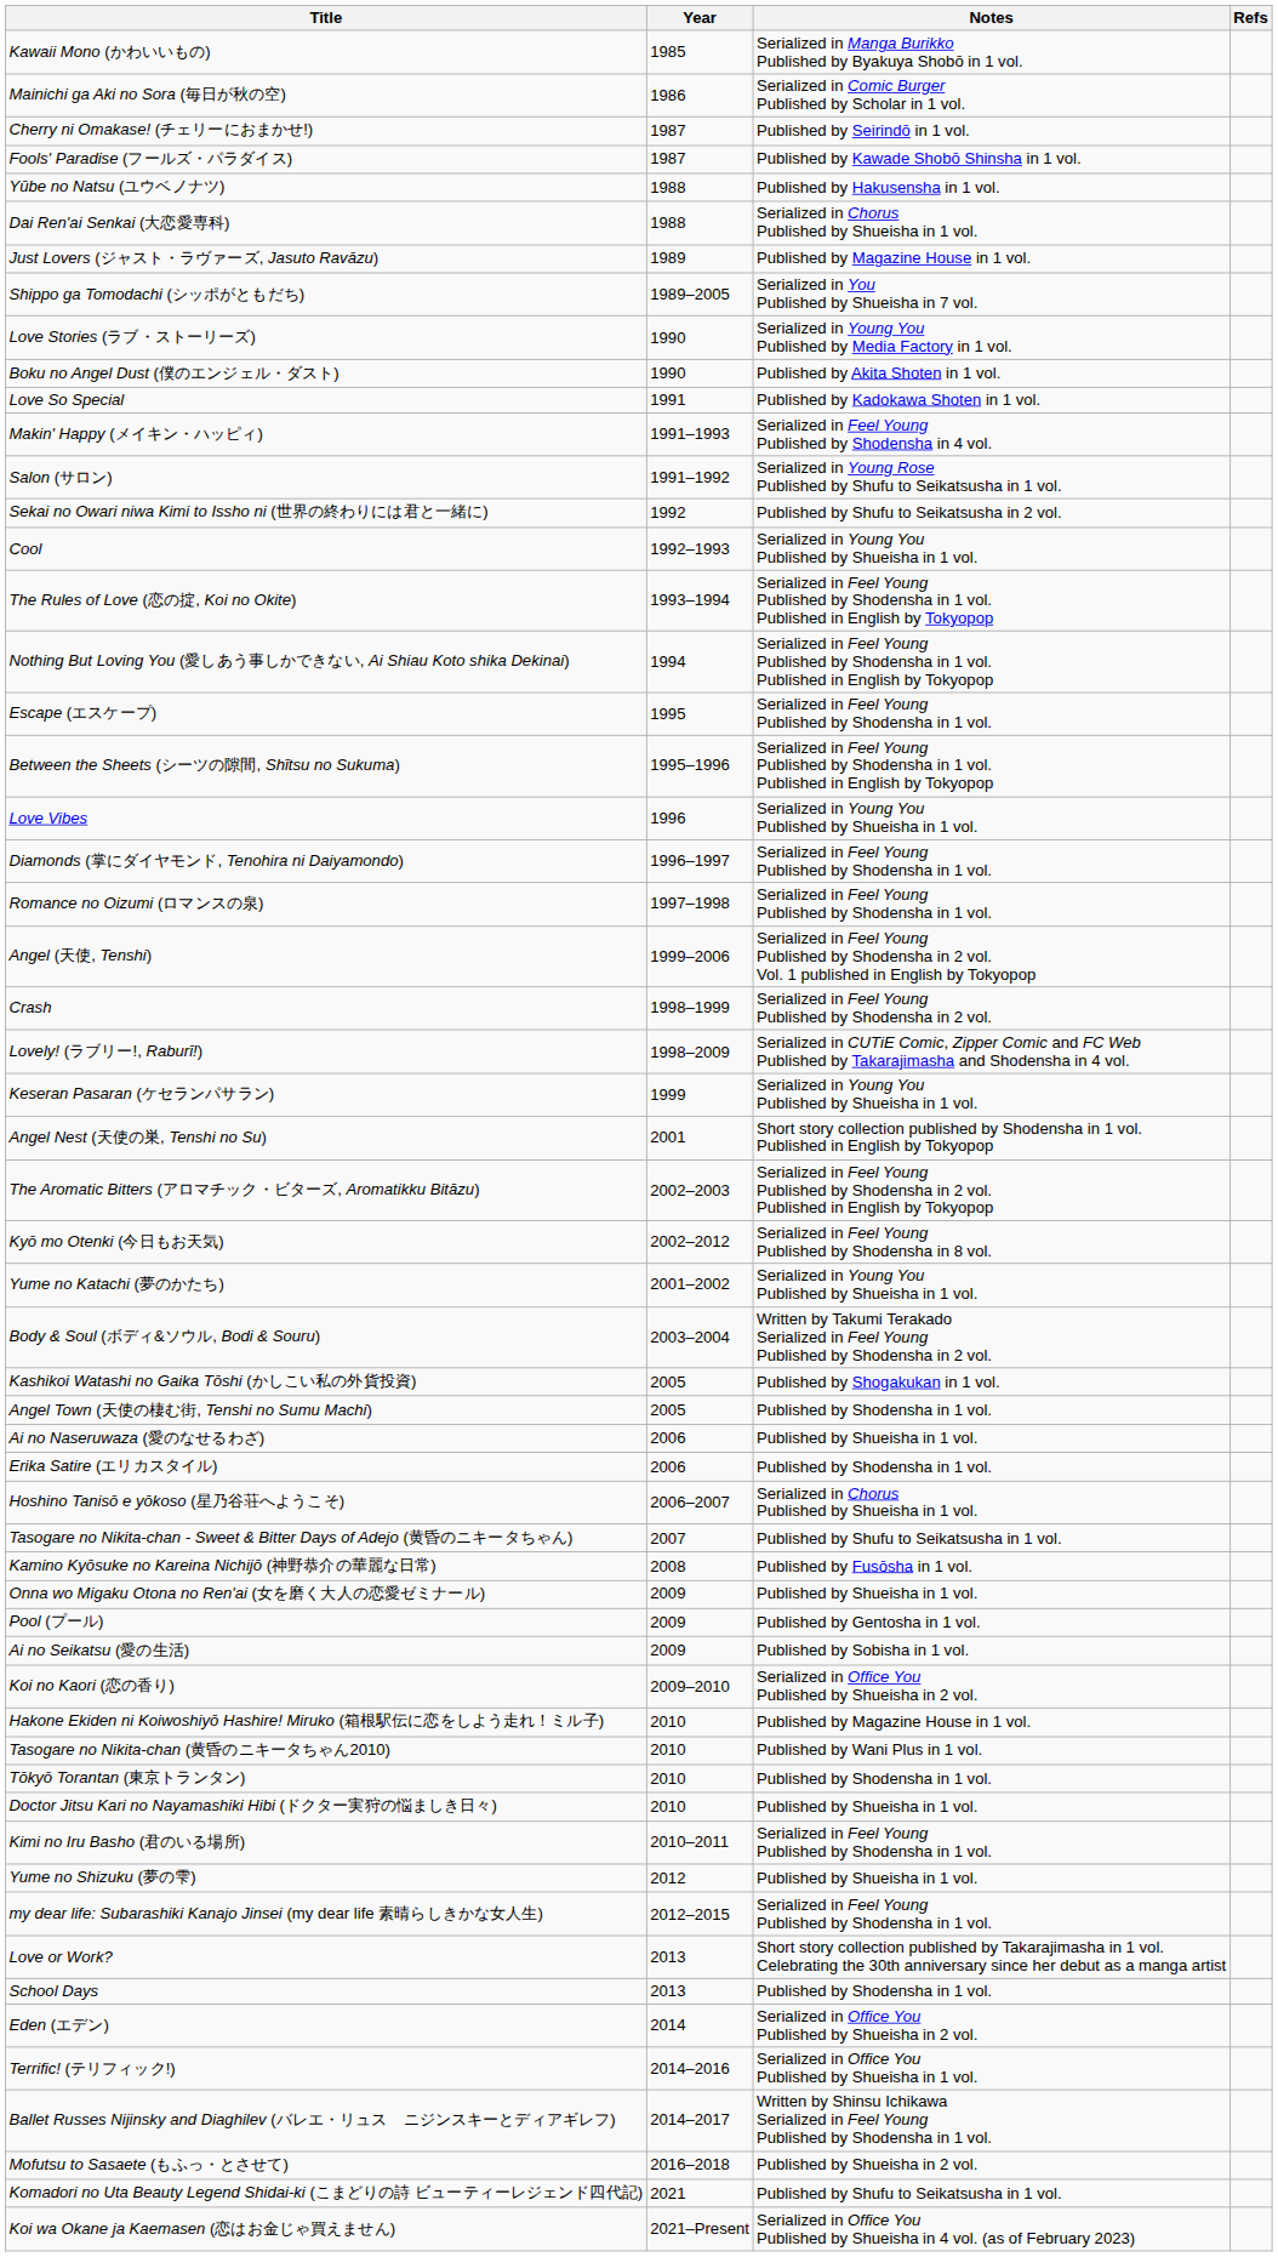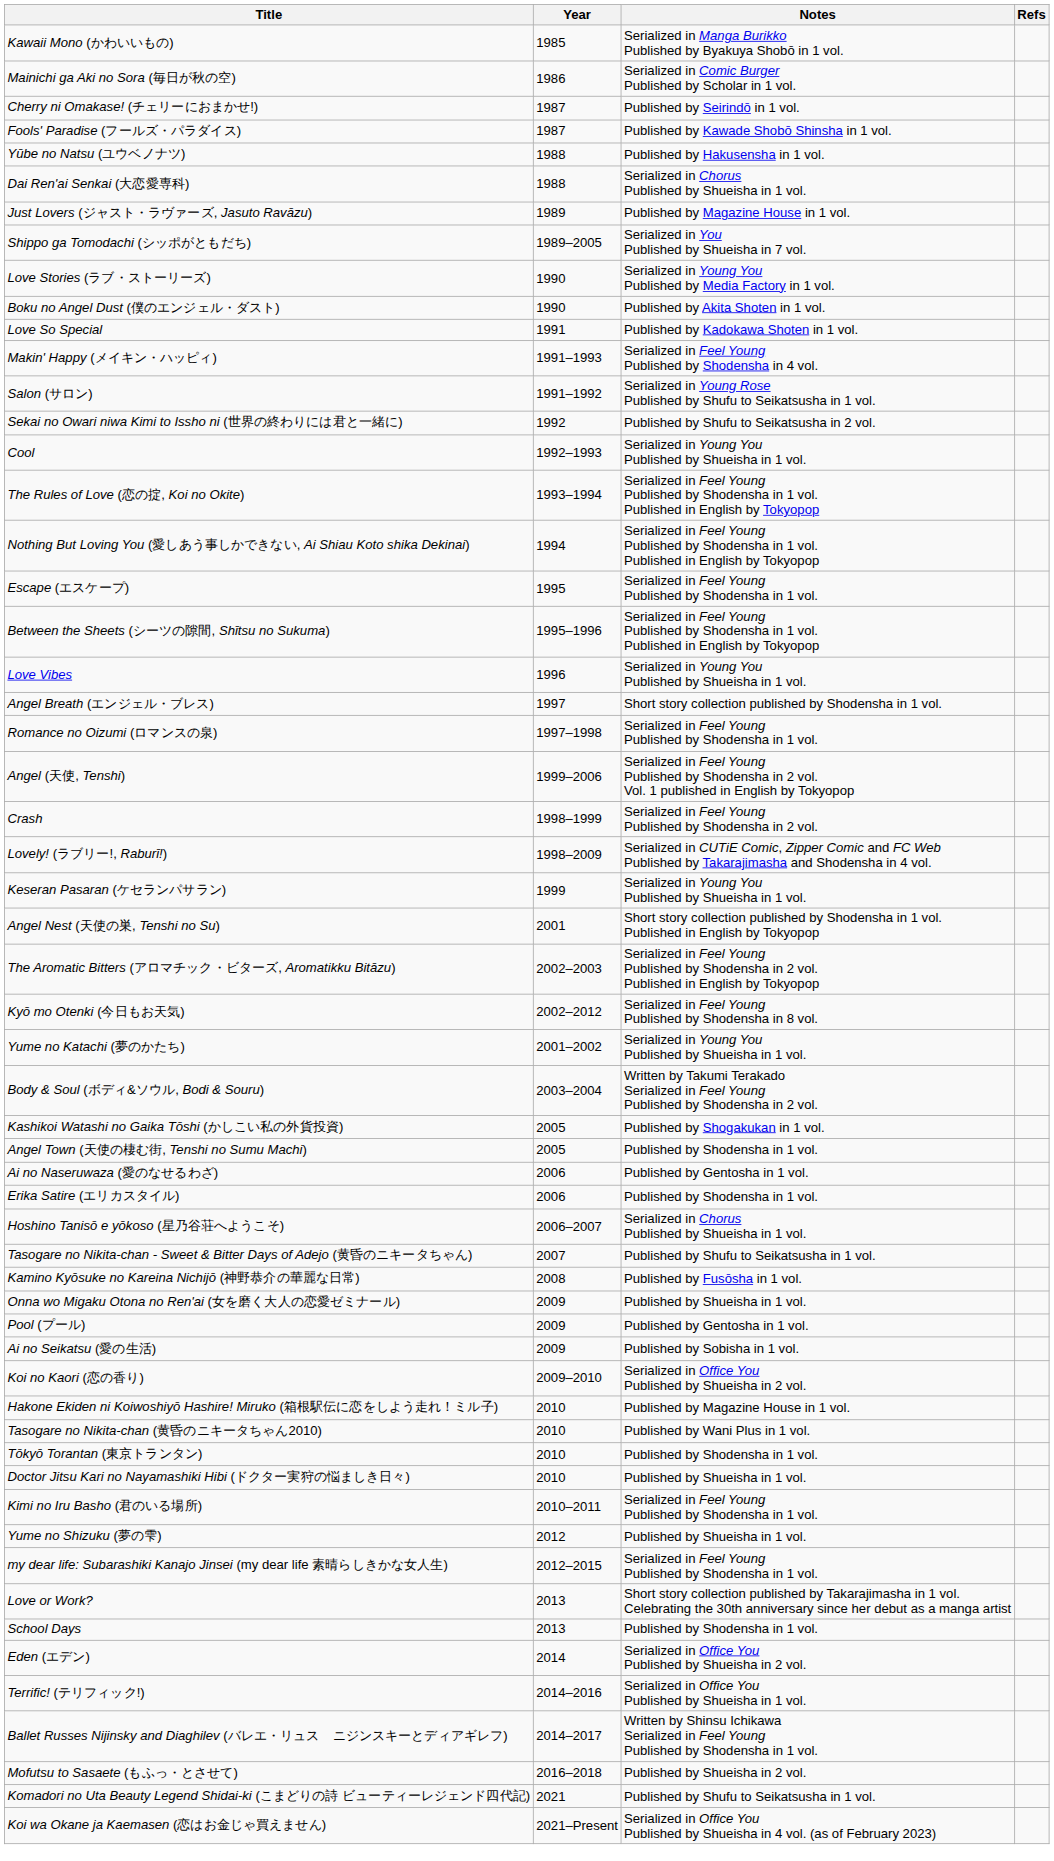- row: Diamonds (掌にダイヤモンド, Tenohira ni Daiyamondo) | 1996–1997 | Serialized in Feel Young Published by Shodensha in 1 vol.
+ row: Angel Breath (エンジェル・ブレス) | 1997 | Short story collection published by Shodensha in 1 vol.
Ai no Naseruwaza (愛のなせるわざ) | Notes: Published by Shueisha in 1 vol. -> Published by Gentosha in 1 vol.
